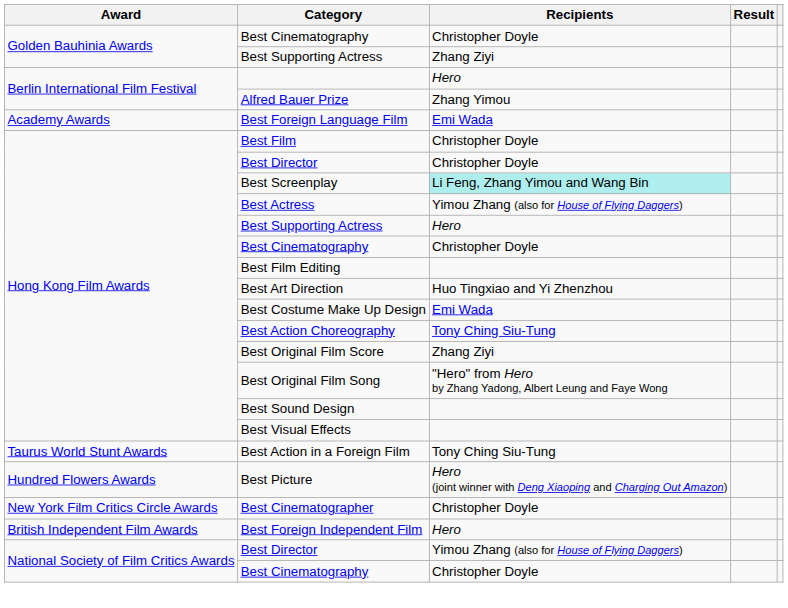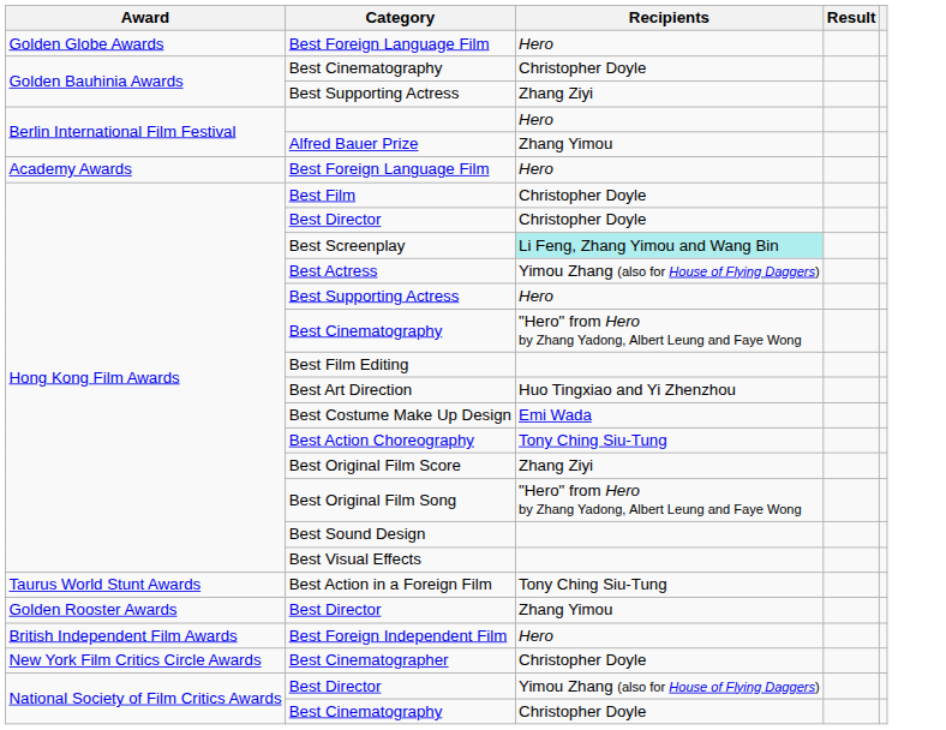+ row: Golden Globe Awards | Best Foreign Language Film | Hero
Academy Awards / Best Foreign Language Film | Recipients: Emi Wada -> Hero
Hong Kong Film Awards / Best Cinematography | Recipients: Christopher Doyle -> "Hero" from Hero by Zhang Yadong, Albert Leung and Faye Wong
- row: Hundred Flowers Awards | Best Picture | Hero (joint winner with Deng Xiaoping and Charging Out Amazon)
+ row: Golden Rooster Awards | Best Director | Zhang Yimou
rows swapped: Best Foreign Independent Film <-> Best Cinematographer
